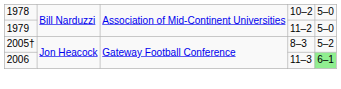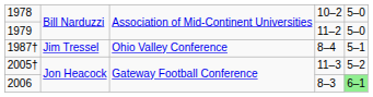+ row: 1987† | Jim Tressel | Ohio Valley Conference | 8–4 | 5–1
2005† | column 4: 8–3 -> 11–3
2006 | column 4: 11–3 -> 8–3
